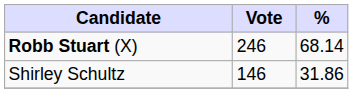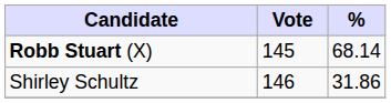Robb Stuart (X) | Vote: 246 -> 145
